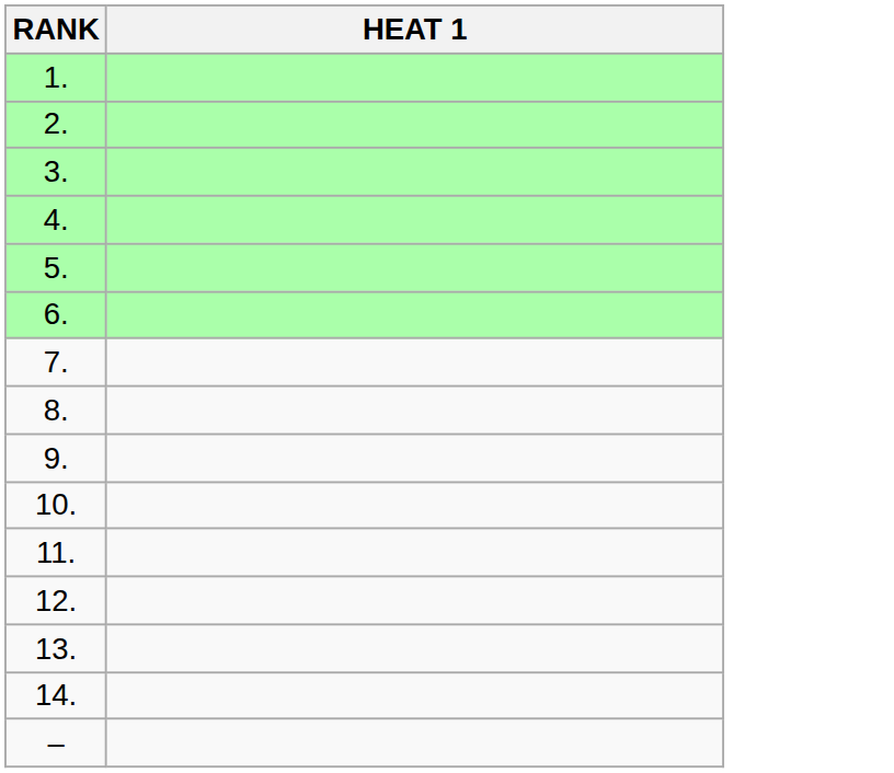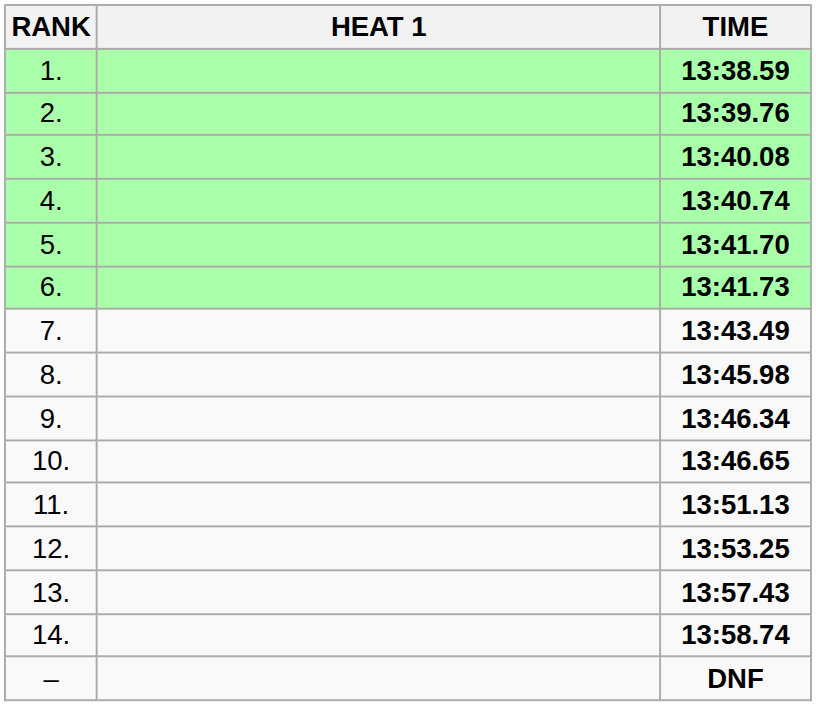+ column: TIME | 13:38.59 | 13:39.76 | 13:40.08 | 13:40.74 | 13:41.70 | 13:41.73 | 13:43.49 | 13:45.98 | 13:46.34 | 13:46.65 | 13:51.13 | 13:53.25 | 13:57.43 | 13:58.74 | DNF
